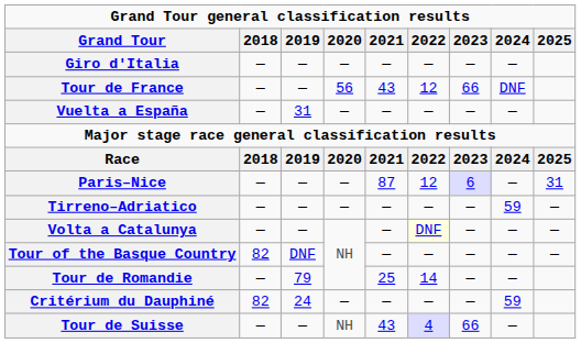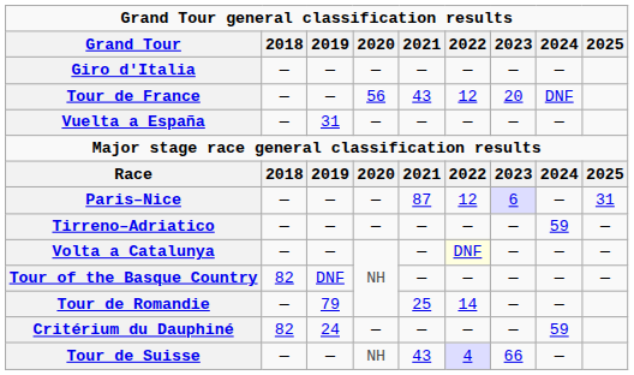Tour de France | 2023: 66 -> 20
